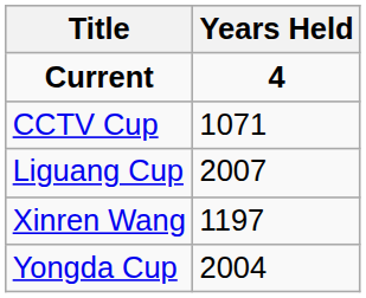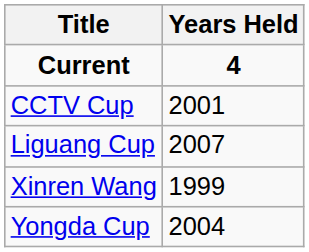CCTV Cup | Years Held: 1071 -> 2001
Xinren Wang | Years Held: 1197 -> 1999
